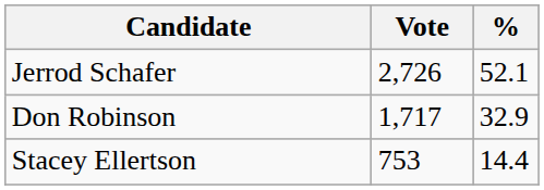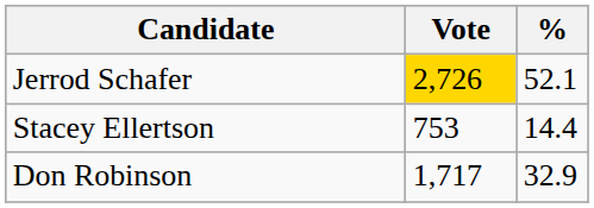Jerrod Schafer | Vote: no background -> gold background
rows swapped: Don Robinson <-> Stacey Ellertson
